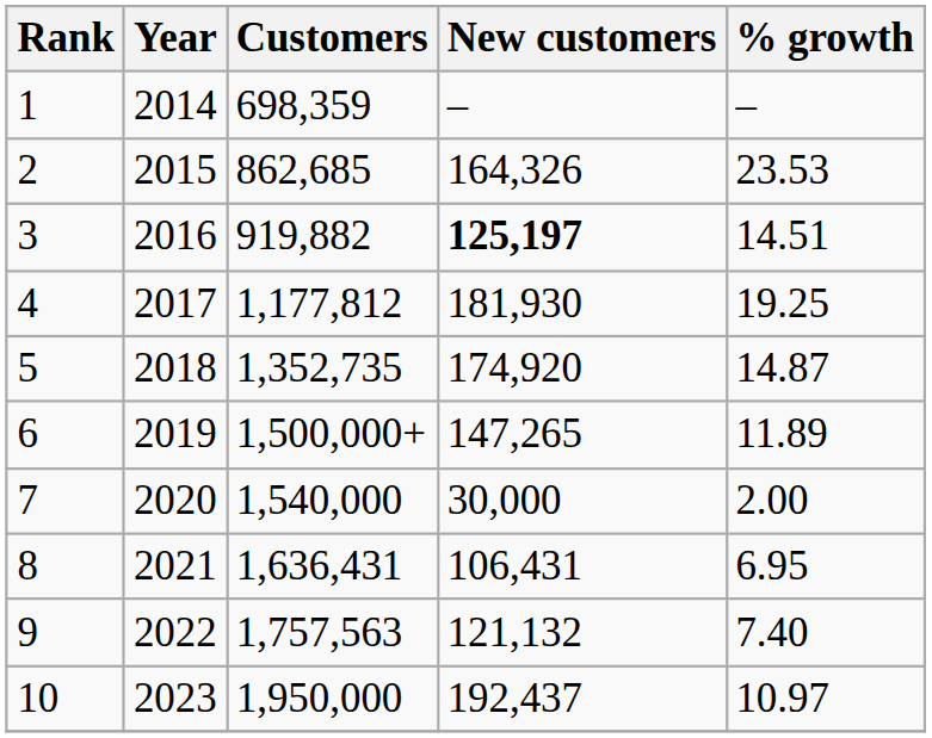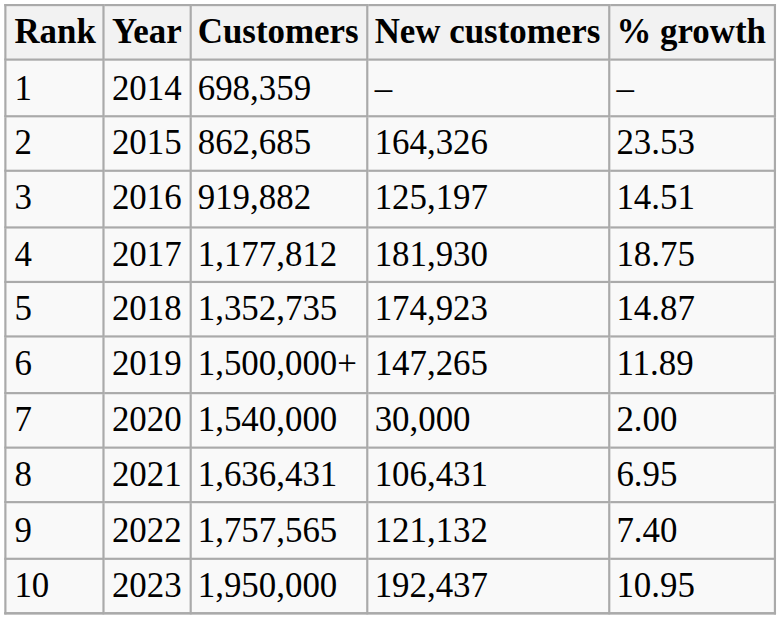3 | New customers: bold -> normal
4 | % growth: 19.25 -> 18.75
5 | New customers: 174,920 -> 174,923
9 | Customers: 1,757,563 -> 1,757,565
10 | % growth: 10.97 -> 10.95
